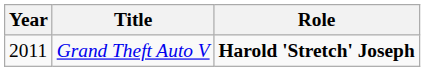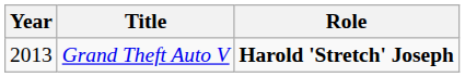Grand Theft Auto V | Year: 2011 -> 2013
